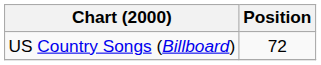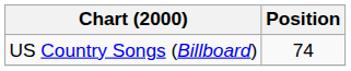US Country Songs (Billboard) | Position: 72 -> 74
